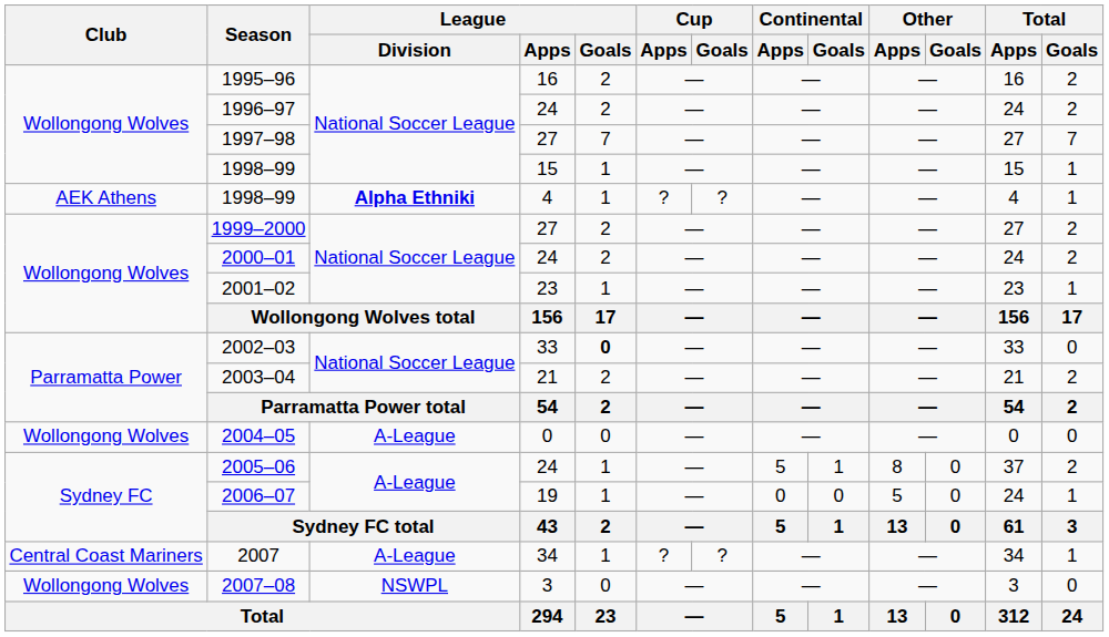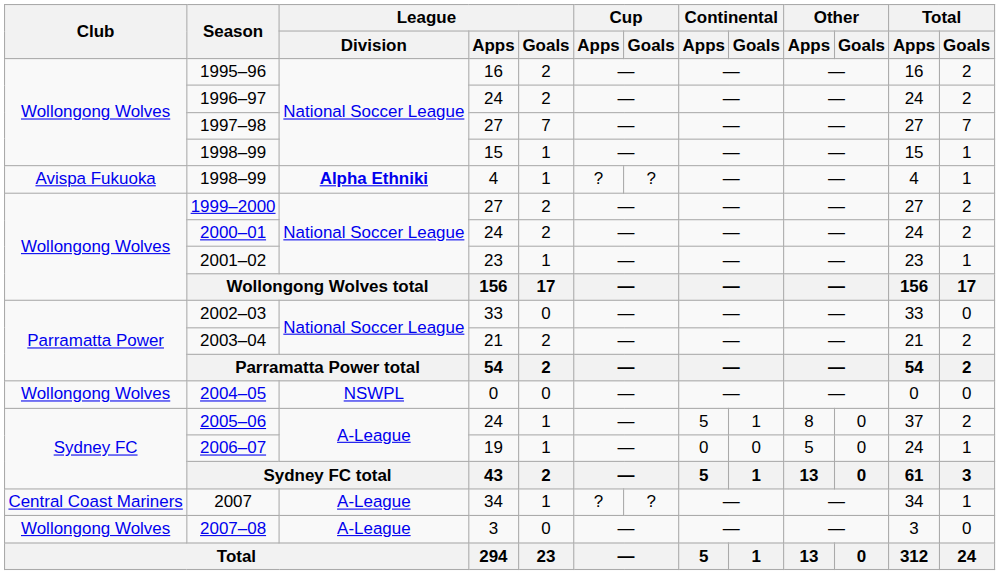1998–99 / 4 | Club: AEK Athens -> Avispa Fukuoka
2002–03 | League / Goals: bold -> normal
2004–05 | League / Division: A-League -> NSWPL
2007–08 | League / Division: NSWPL -> A-League
